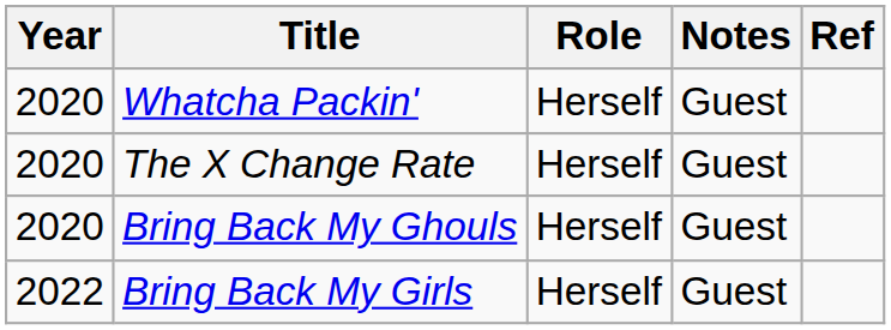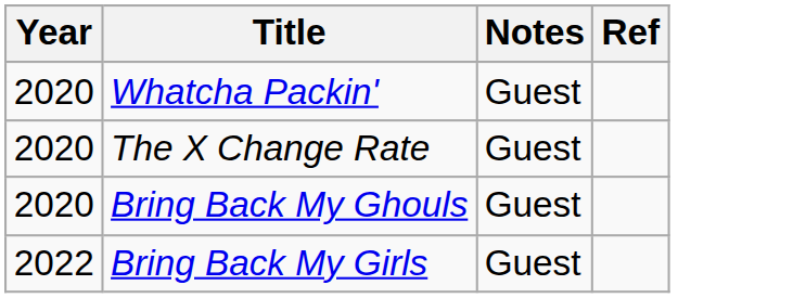- column: Role | Herself | Herself | Herself | Herself
